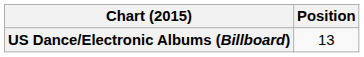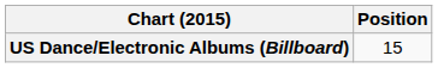US Dance/Electronic Albums (Billboard) | Position: 13 -> 15
